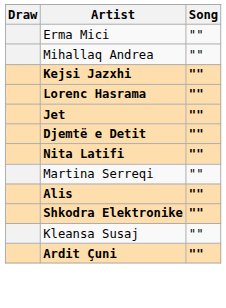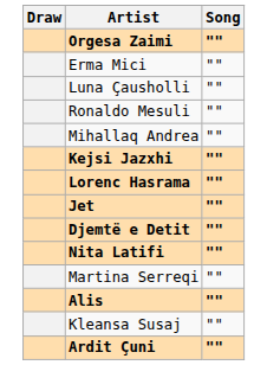+ row: Orgesa Zaimi | ""
+ row: Luna Çausholli | ""
+ row: Ronaldo Mesuli | ""
- row: Shkodra Elektronike | ""
